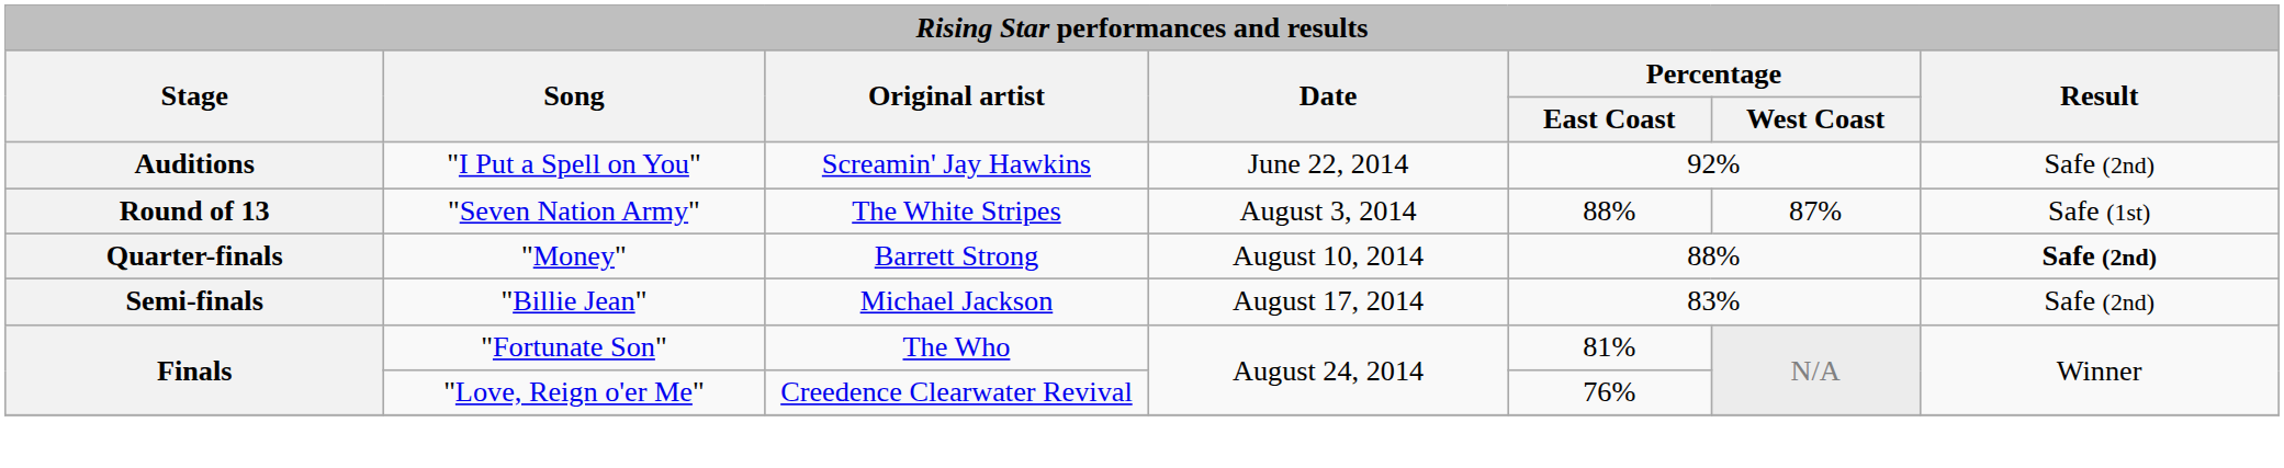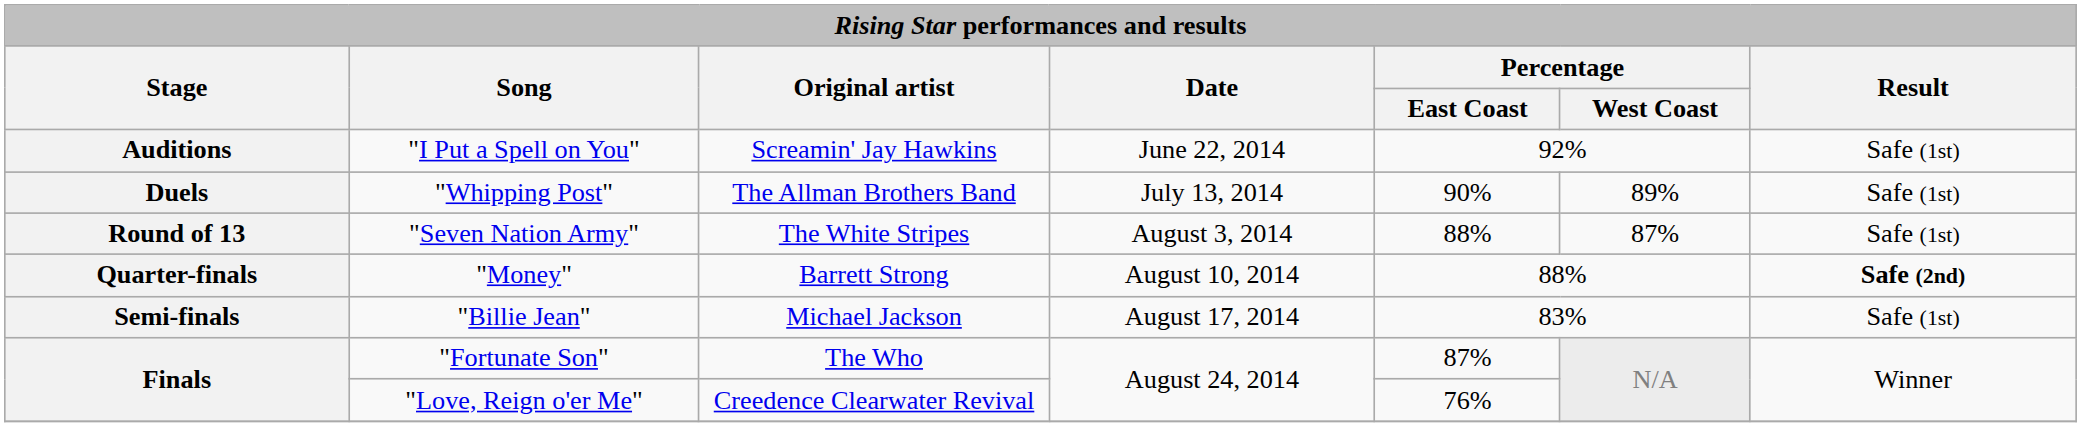"I Put a Spell on You" | Result: Safe (2nd) -> Safe (1st)
+ row: Duels | "Whipping Post" | The Allman Brothers Band | July 13, 2014 | 90% | 89% | Safe (1st)
"Billie Jean" | Result: Safe (2nd) -> Safe (1st)
"Fortunate Son" | Percentage / East Coast: 81% -> 87%
